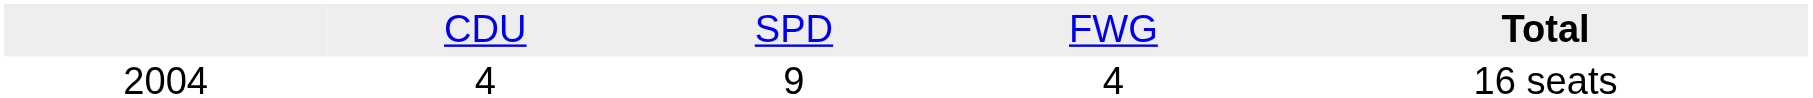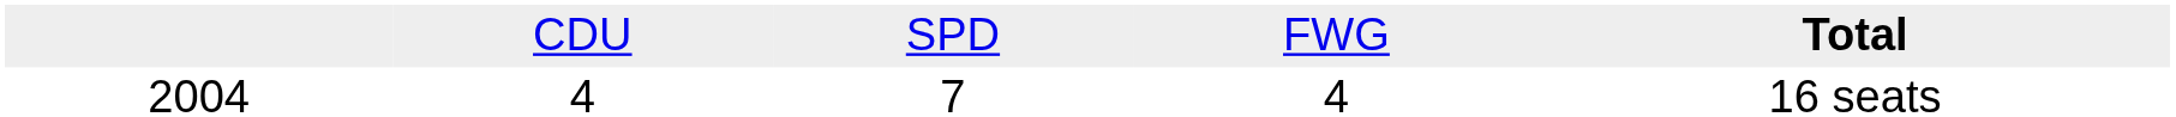2004 | column 3: 9 -> 7
